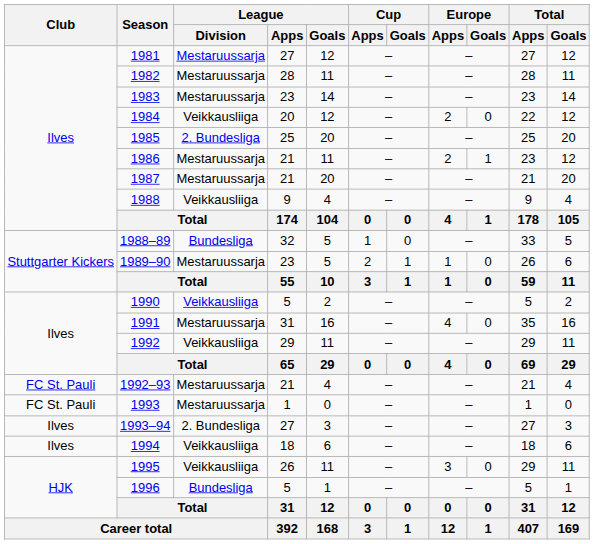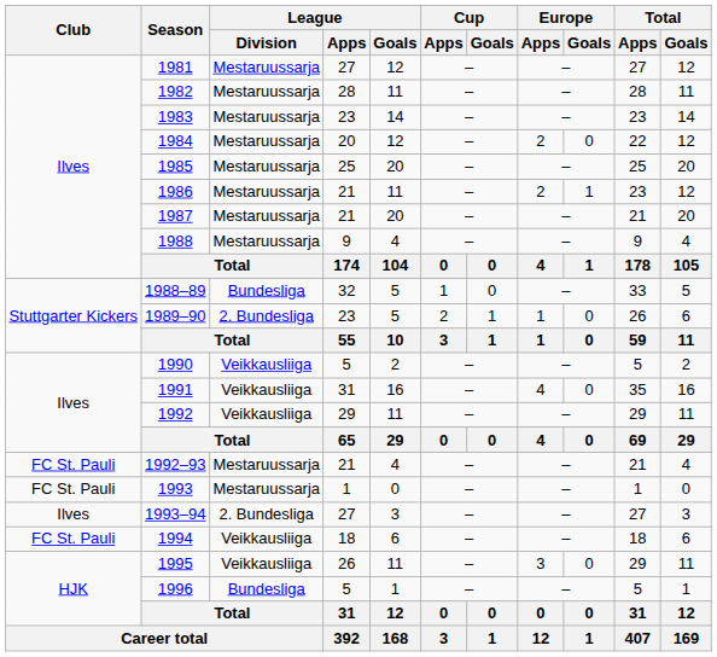1984 | League / Division: Veikkausliiga -> Mestaruussarja
1985 | League / Division: 2. Bundesliga -> Mestaruussarja
1988 | League / Division: Veikkausliiga -> Mestaruussarja
1989–90 | League / Division: Mestaruussarja -> 2. Bundesliga
1991 | League / Division: Mestaruussarja -> Veikkausliiga
1994 | Club: Ilves -> FC St. Pauli
